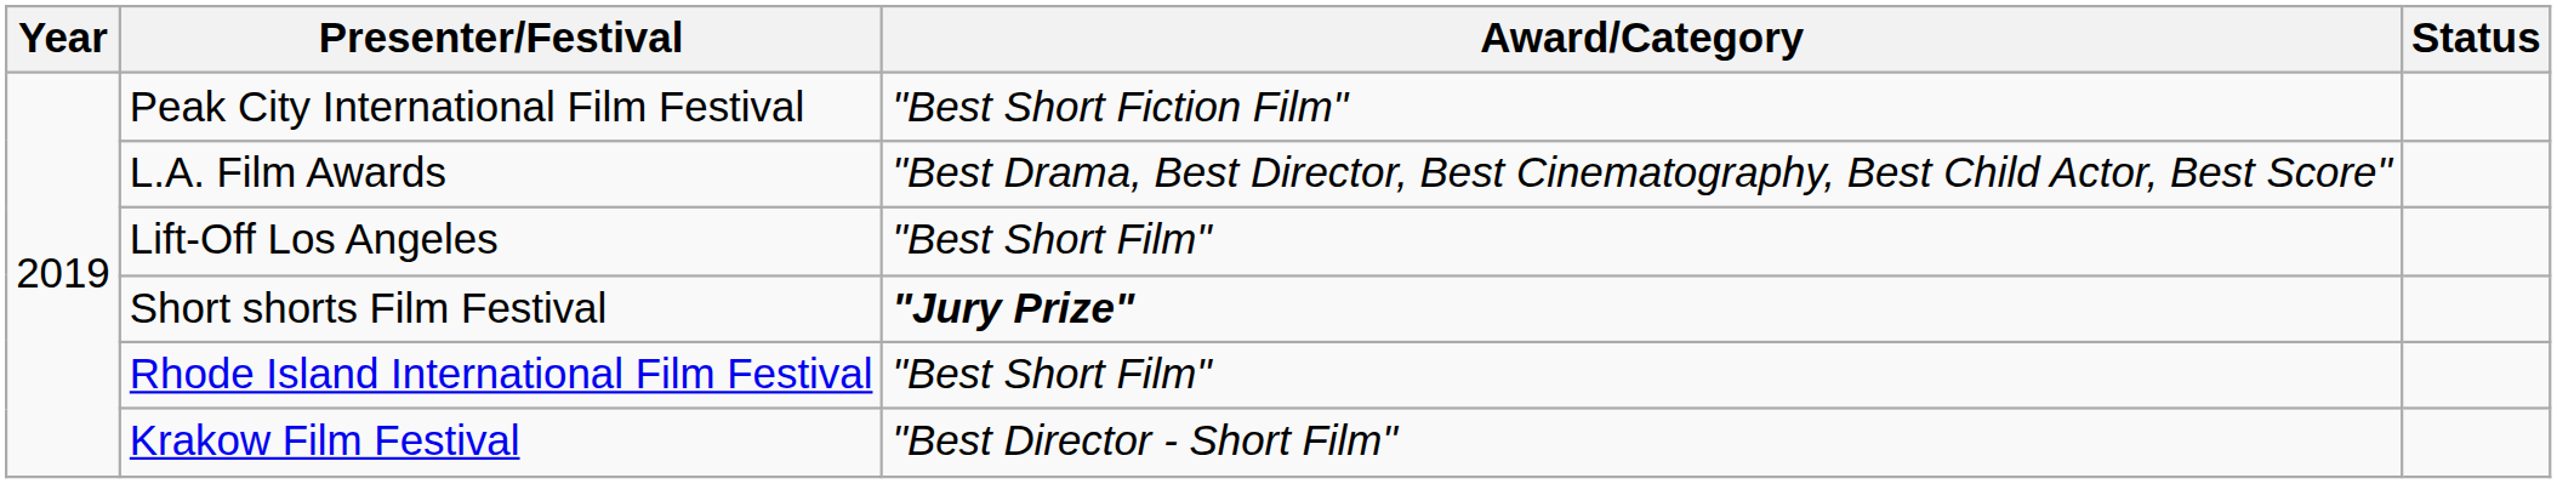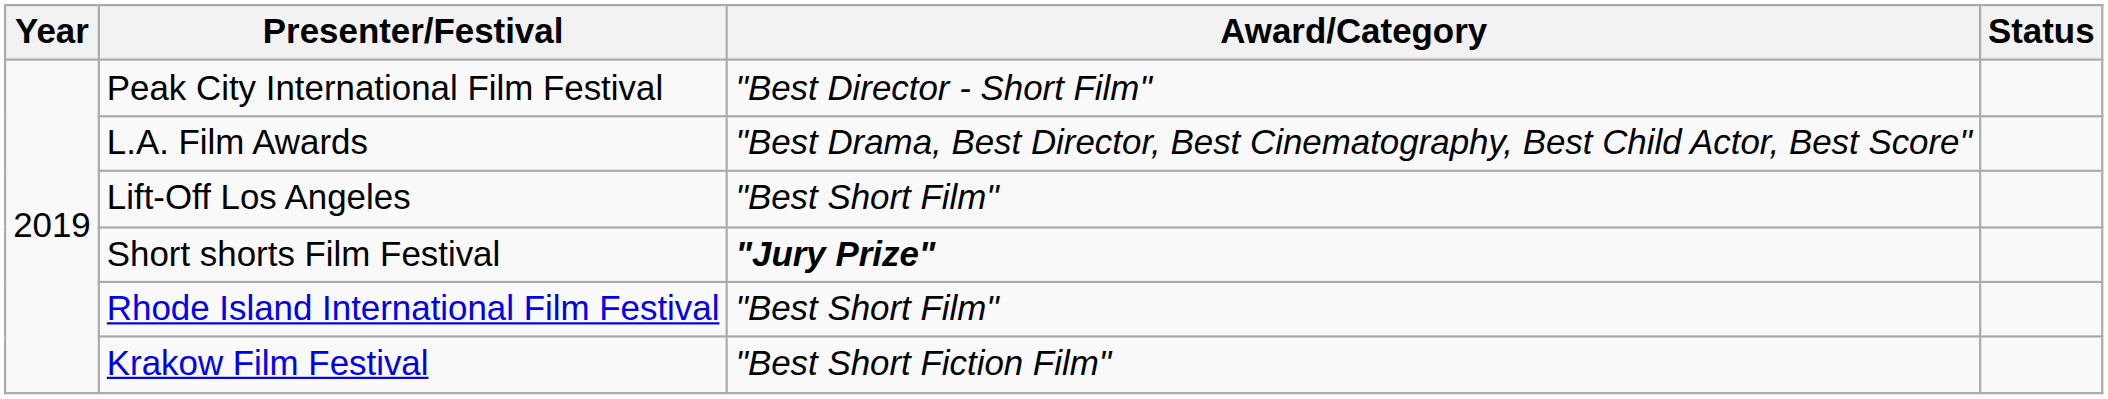Peak City International Film Festival | Award/Category: "Best Short Fiction Film" -> "Best Director - Short Film"
Krakow Film Festival | Award/Category: "Best Director - Short Film" -> "Best Short Fiction Film"
